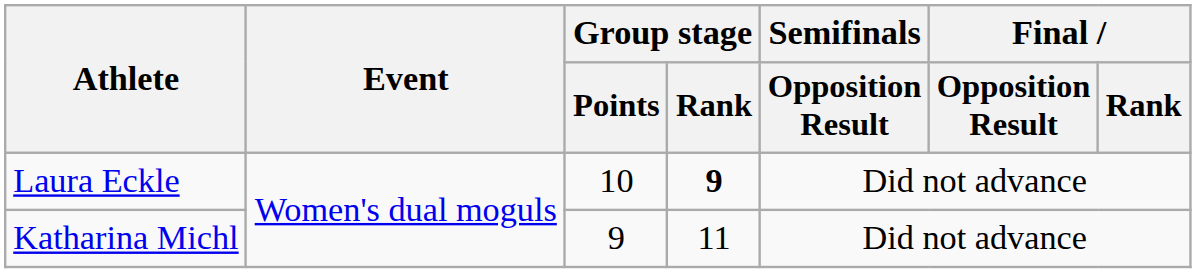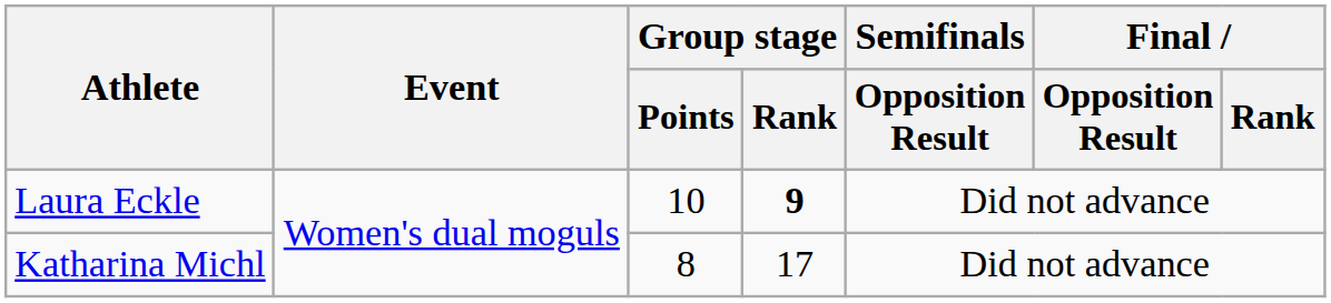Katharina Michl | Group stage / Points: 9 -> 8
Katharina Michl | Group stage / Rank: 11 -> 17
